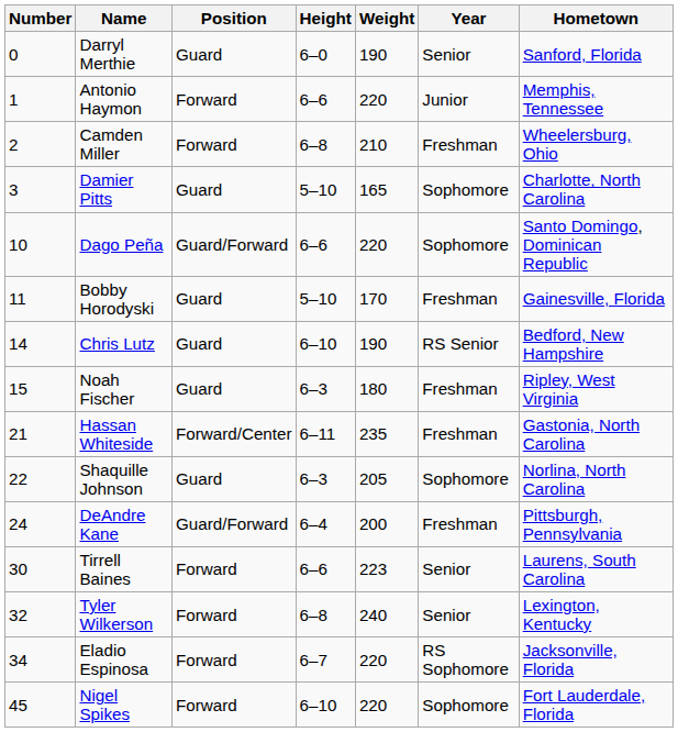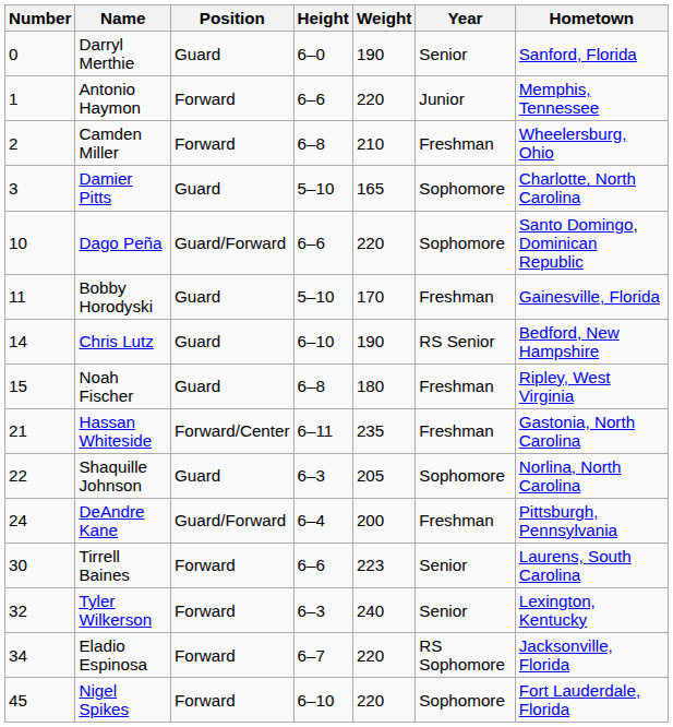Noah Fischer | Height: 6–3 -> 6–8
Tyler Wilkerson | Height: 6–8 -> 6–3
